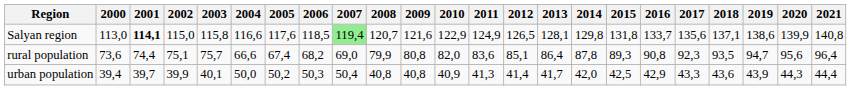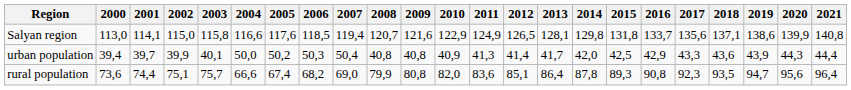Salyan region | 2001: bold -> normal
Salyan region | 2007: lightgreen background -> no background
rows swapped: urban population <-> rural population
